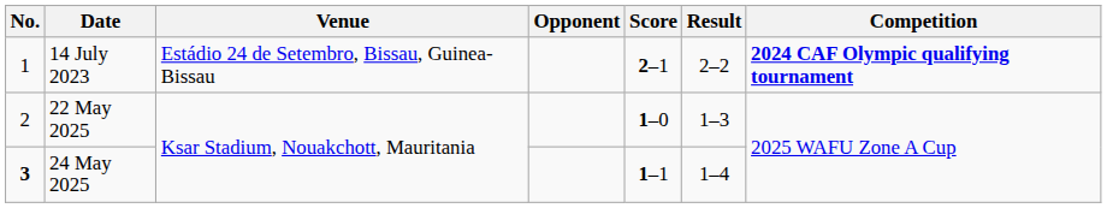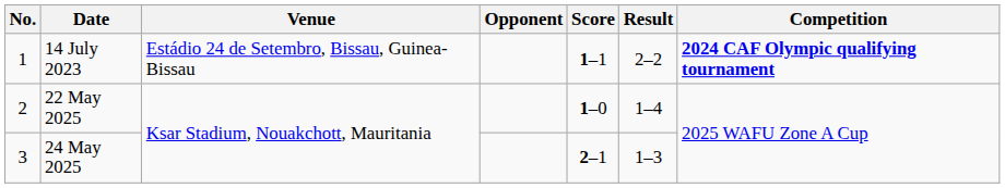14 July 2023 | Score: 2–1 -> 1–1
22 May 2025 | Result: 1–3 -> 1–4
24 May 2025 | No.: bold -> normal
24 May 2025 | Score: 1–1 -> 2–1
24 May 2025 | Result: 1–4 -> 1–3
